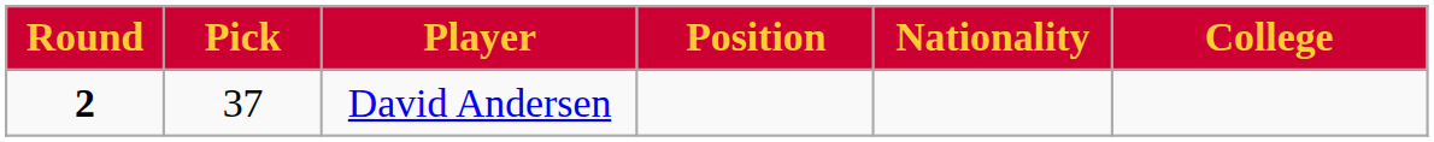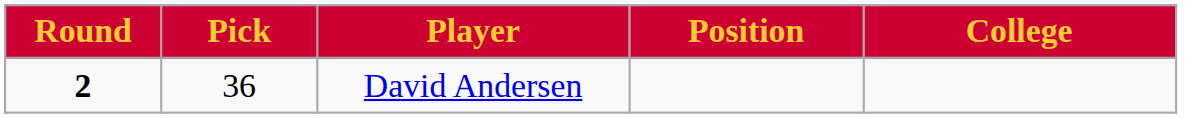- column: Nationality
David Andersen | Pick: 37 -> 36
